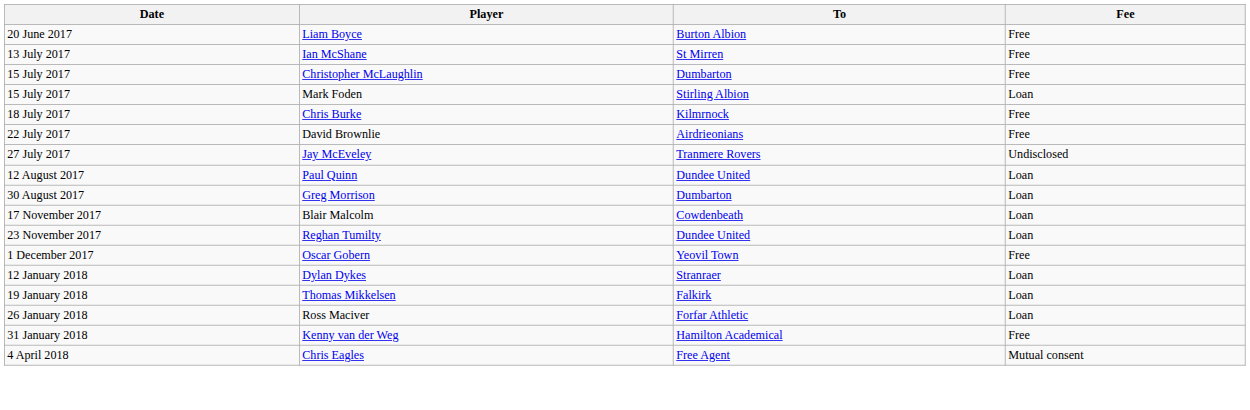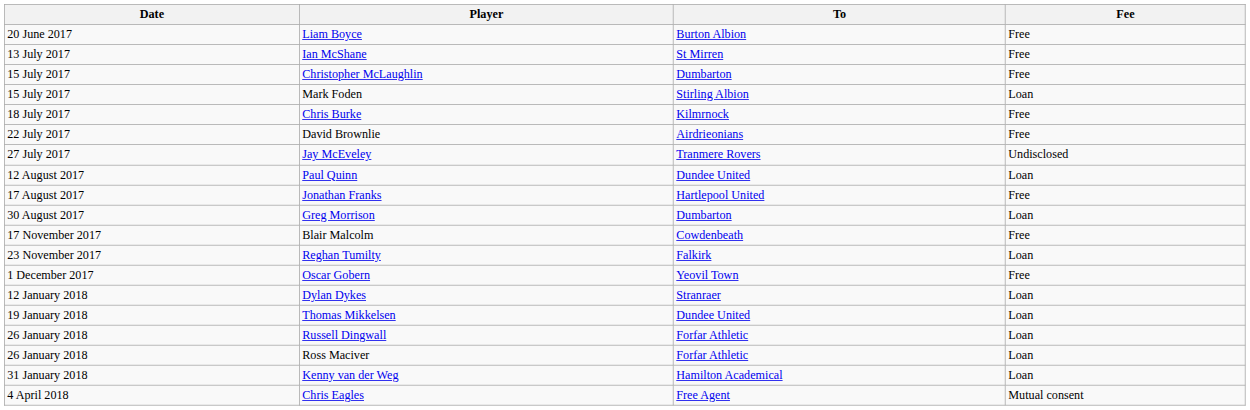+ row: 17 August 2017 | Jonathan Franks | Hartlepool United | Free
Blair Malcolm | Fee: Loan -> Free
Reghan Tumilty | To: Dundee United -> Falkirk
Thomas Mikkelsen | To: Falkirk -> Dundee United
+ row: 26 January 2018 | Russell Dingwall | Forfar Athletic | Loan
Kenny van der Weg | Fee: Free -> Loan
